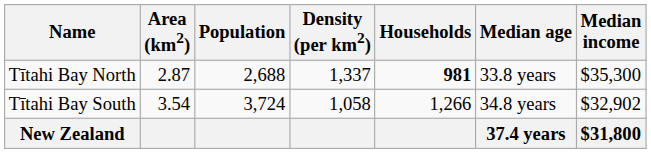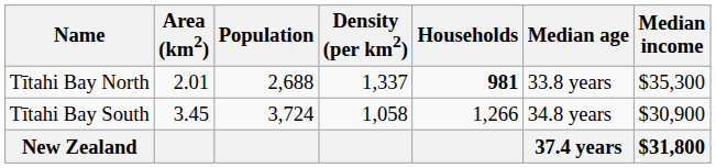Tītahi Bay North | Area (km2): 2.87 -> 2.01
Tītahi Bay South | Area (km2): 3.54 -> 3.45
Tītahi Bay South | Median income: $32,902 -> $30,900
